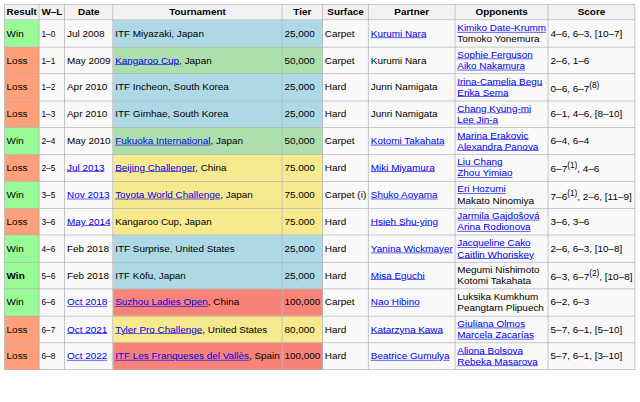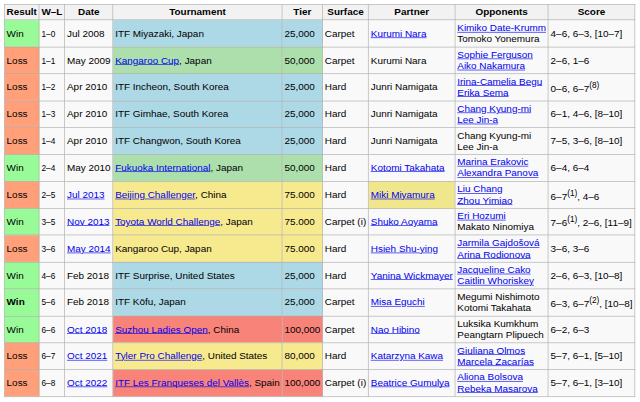+ row: Loss | 1–4 | Apr 2010 | ITF Changwon, South Korea | 25,000 | Hard | Junri Namigata | Chang Kyung-mi Lee Jin-a | 7–5, 3–6, [8–10]
Fukuoka International, Japan | Surface: Carpet -> Hard
Beijing Challenger, China | Partner: no background -> khaki background
ITF Kōfu, Japan | Surface: Hard -> Carpet
ITF Les Franqueses del Vallès, Spain | Surface: Hard -> Carpet (i)
